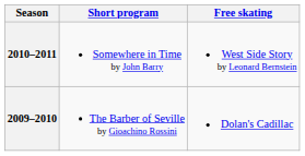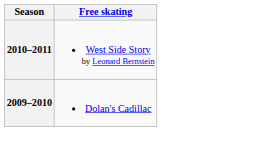- column: Short program | Somewhere in Time by John Barry | The Barber of Seville by Gioachino Rossini
